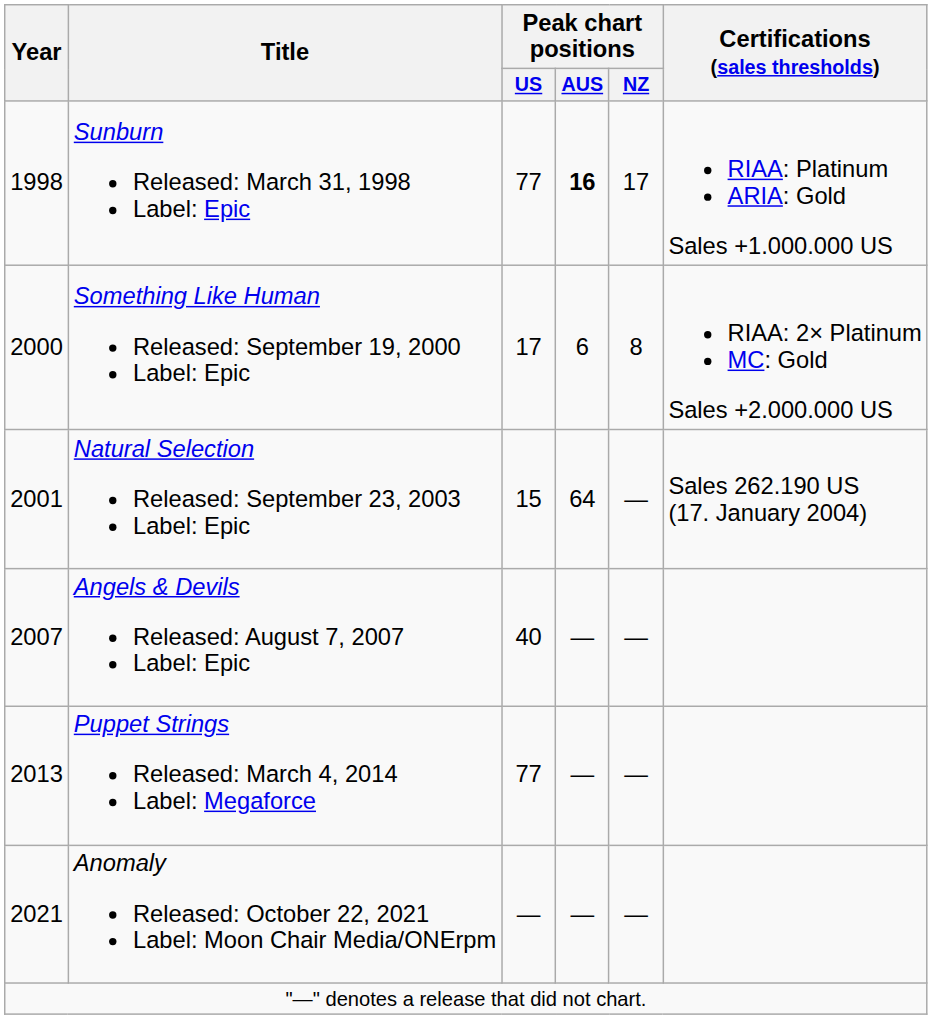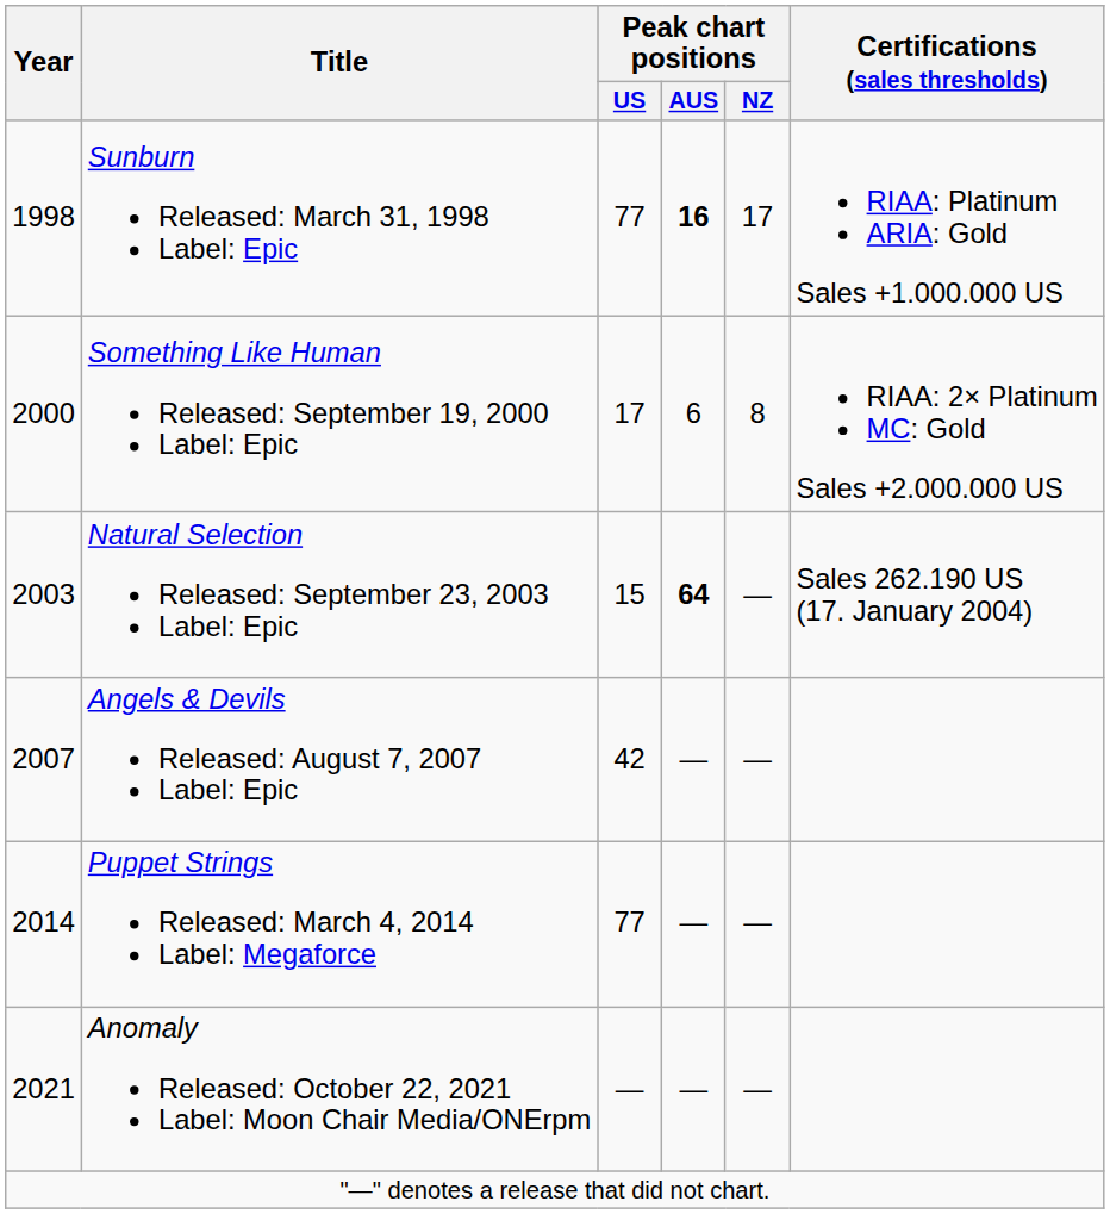Natural Selection Released: September 23, 2003 Label: Epic | Year: 2001 -> 2003
Natural Selection Released: September 23, 2003 Label: Epic | Peak chart positions / AUS: normal -> bold
Angels & Devils Released: August 7, 2007 Label: Epic | Peak chart positions / US: 40 -> 42
Puppet Strings Released: March 4, 2014 Label: Megaforce | Year: 2013 -> 2014
